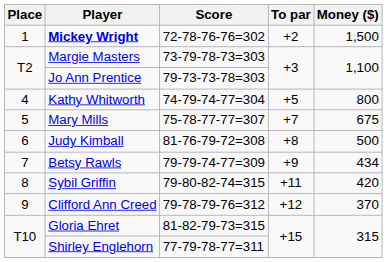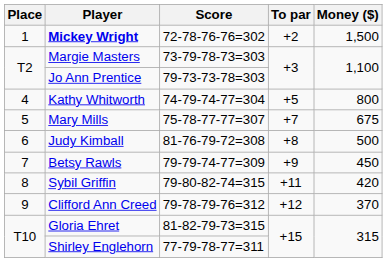Betsy Rawls | Money ($): 434 -> 450
